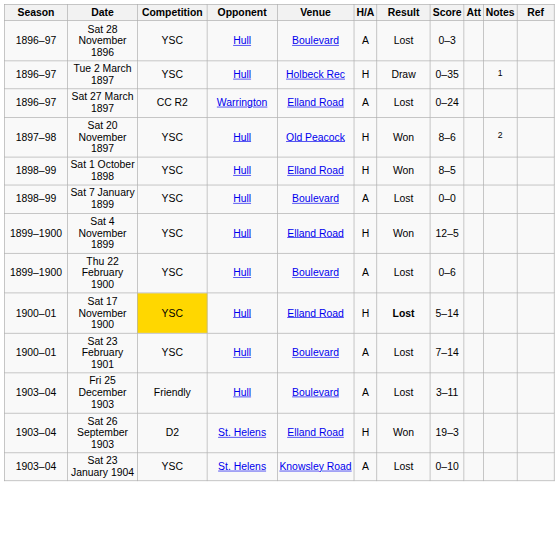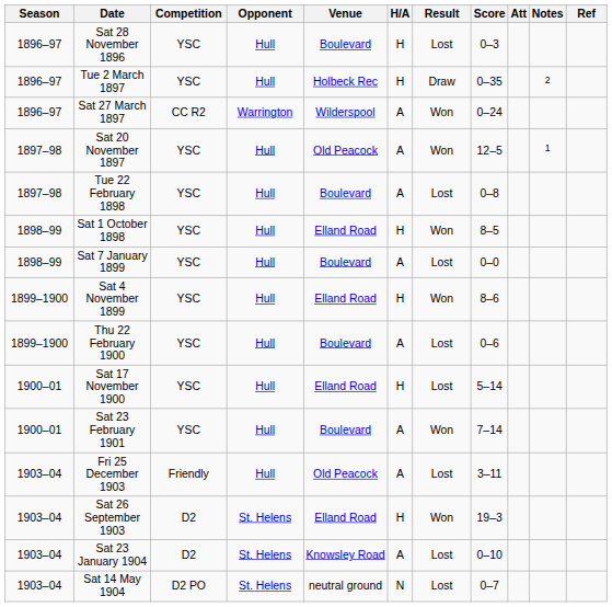Sat 28 November 1896 | H/A: A -> H
Tue 2 March 1897 | Notes: 1 -> 2
Sat 27 March 1897 | Venue: Elland Road -> Wilderspool
Sat 27 March 1897 | Result: Lost -> Won
Sat 20 November 1897 | H/A: H -> A
Sat 20 November 1897 | Score: 8–6 -> 12–5
Sat 20 November 1897 | Notes: 2 -> 1
+ row: 1897–98 | Tue 22 February 1898 | YSC | Hull | Boulevard | A | Lost | 0–8
Sat 4 November 1899 | Score: 12–5 -> 8–6
Sat 17 November 1900 | Competition: gold background -> no background
Sat 17 November 1900 | Result: bold -> normal
Sat 23 February 1901 | Result: Lost -> Won
Fri 25 December 1903 | Venue: Boulevard -> Old Peacock
Sat 23 January 1904 | Competition: YSC -> D2
+ row: 1903–04 | Sat 14 May 1904 | D2 PO | St. Helens | neutral ground | N | Lost | 0–7
